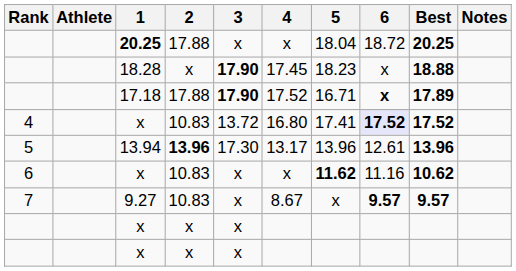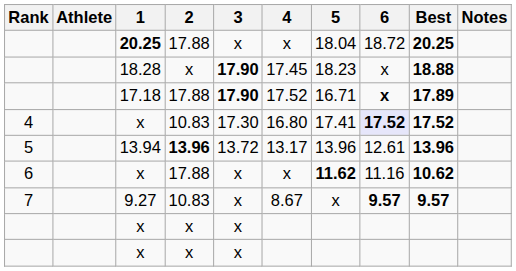4 / x | 3: 13.72 -> 17.30
13.94 | 3: 17.30 -> 13.72
6 / x | 2: 10.83 -> 17.88
